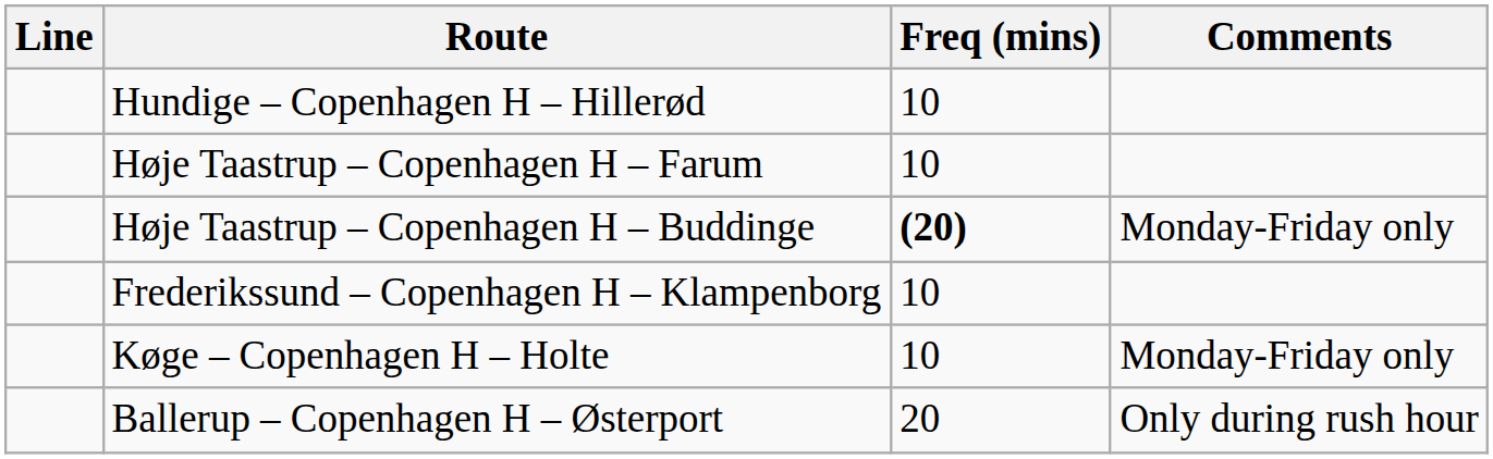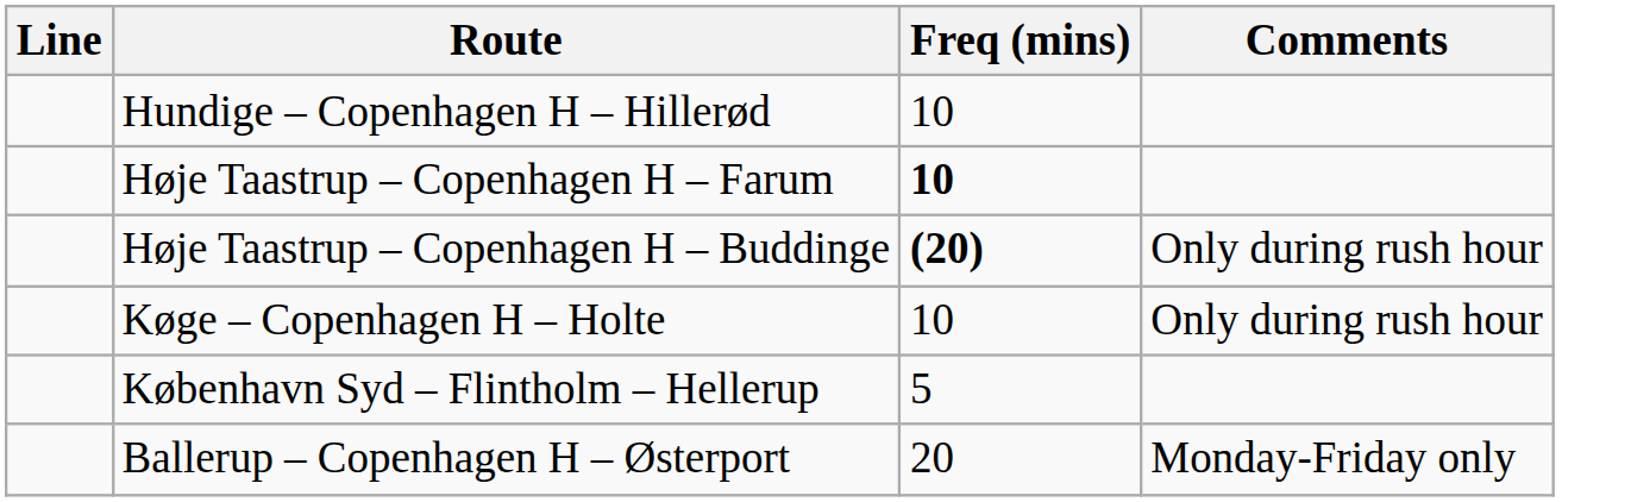Høje Taastrup – Copenhagen H – Farum | Freq (mins): normal -> bold
Høje Taastrup – Copenhagen H – Buddinge | Comments: Monday-Friday only -> Only during rush hour
- row: Frederikssund – Copenhagen H – Klampenborg | 10
Køge – Copenhagen H – Holte | Comments: Monday-Friday only -> Only during rush hour
+ row: København Syd – Flintholm – Hellerup | 5
Ballerup – Copenhagen H – Østerport | Comments: Only during rush hour -> Monday-Friday only
